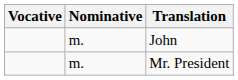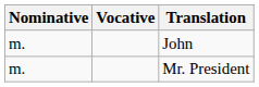columns swapped: Nominative <-> Vocative
